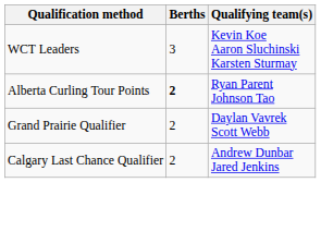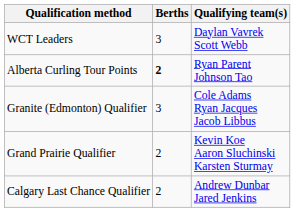WCT Leaders | Qualifying team(s): Kevin Koe Aaron Sluchinski Karsten Sturmay -> Daylan Vavrek Scott Webb
+ row: Granite (Edmonton) Qualifier | 3 | Cole Adams Ryan Jacques Jacob Libbus
Grand Prairie Qualifier | Qualifying team(s): Daylan Vavrek Scott Webb -> Kevin Koe Aaron Sluchinski Karsten Sturmay
